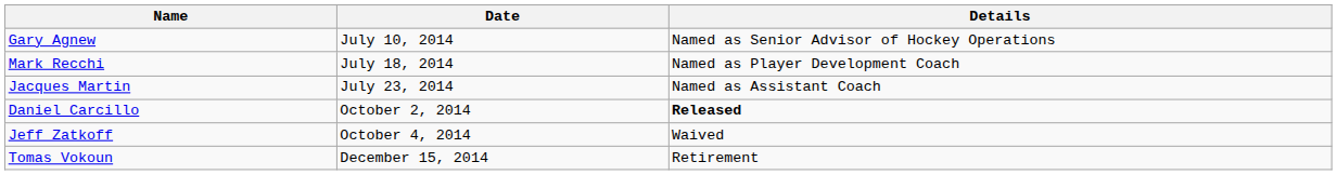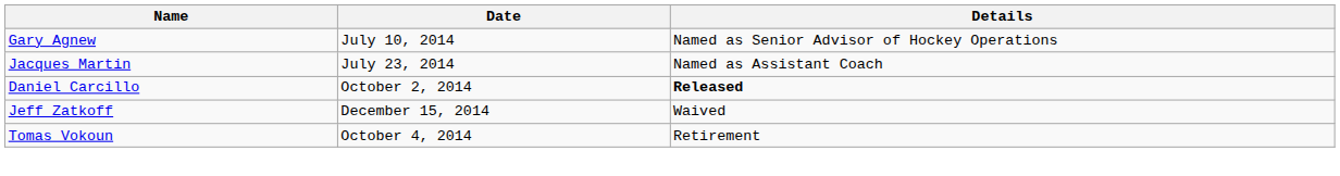- row: Mark Recchi | July 18, 2014 | Named as Player Development Coach
Jeff Zatkoff | Date: October 4, 2014 -> December 15, 2014
Tomas Vokoun | Date: December 15, 2014 -> October 4, 2014
